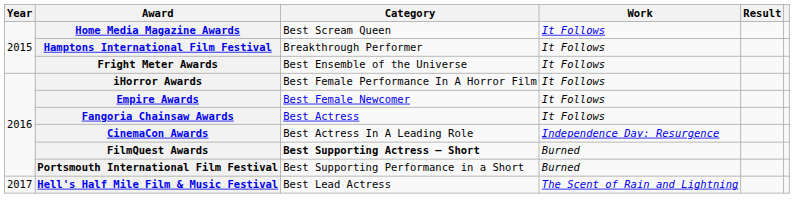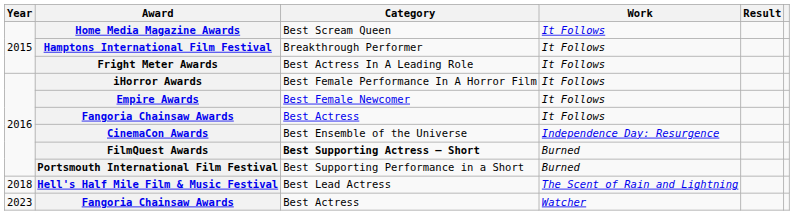Fright Meter Awards | Category: Best Ensemble of the Universe -> Best Actress In A Leading Role
CinemaCon Awards | Category: Best Actress In A Leading Role -> Best Ensemble of the Universe
Hell's Half Mile Film & Music Festival | Year: 2017 -> 2018
+ row: 2023 | Fangoria Chainsaw Awards | Best Actress | Watcher
